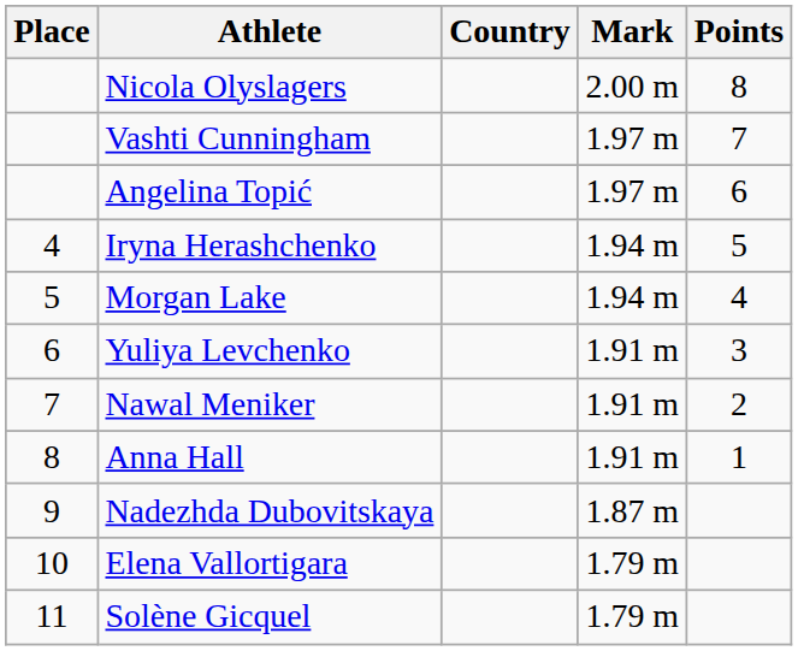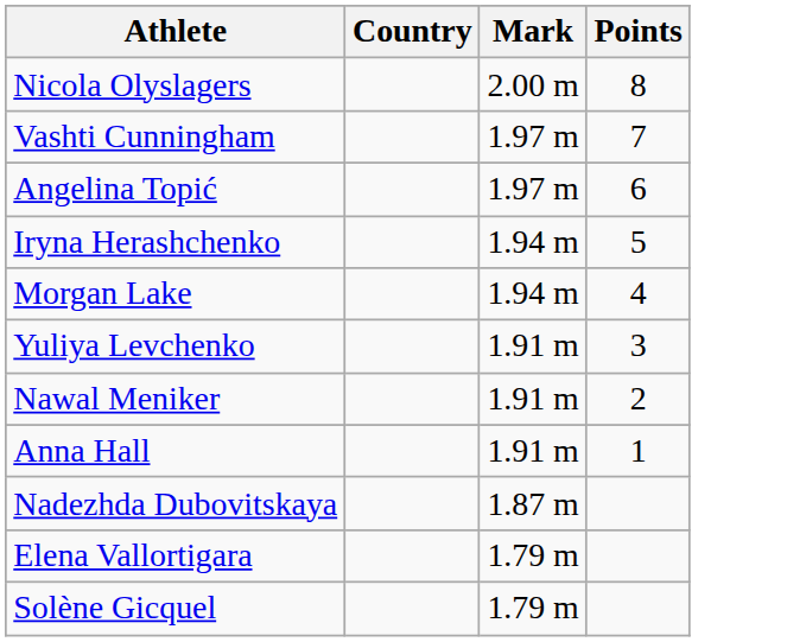- column: Place | 4 | 5 | 6 | 7 | 8 | 9 | 10 | 11
